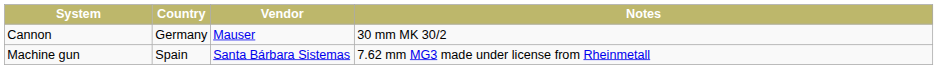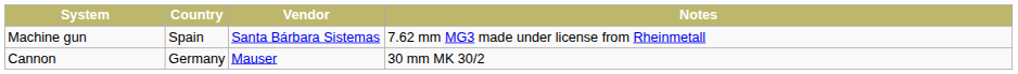rows swapped: Cannon <-> Machine gun
